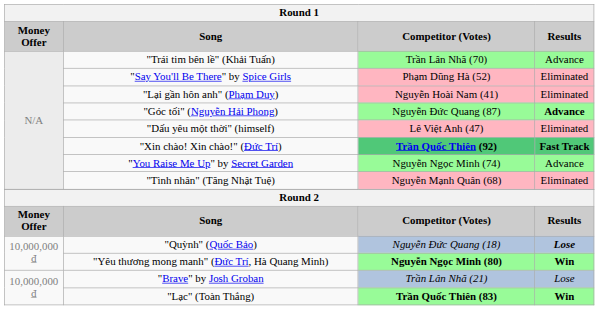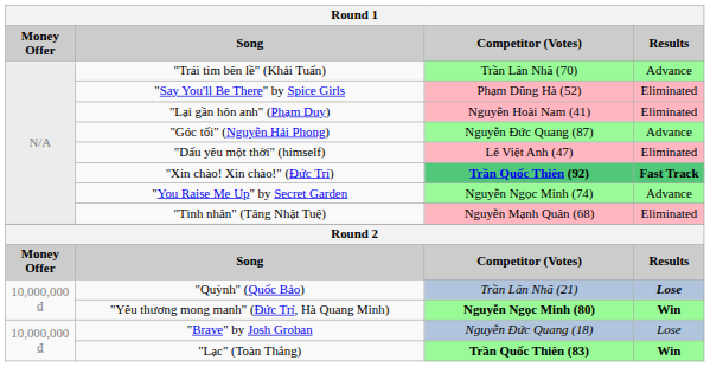"Góc tối" (Nguyễn Hải Phong) | Results: bold -> normal
"Quỳnh" (Quốc Bảo) | Competitor (Votes): Nguyễn Đức Quang (18) -> Trần Lân Nhã (21)
"Brave" by Josh Groban | Competitor (Votes): Trần Lân Nhã (21) -> Nguyễn Đức Quang (18)
